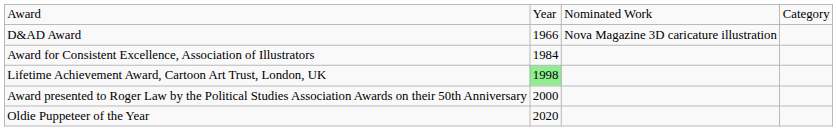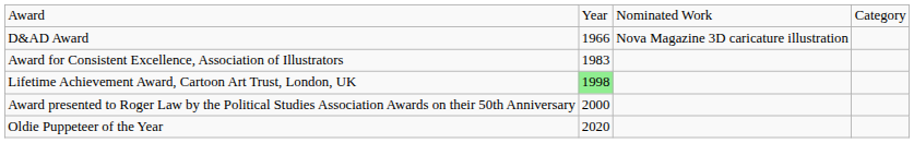Award for Consistent Excellence, Association of Illustrators | column 2: 1984 -> 1983
